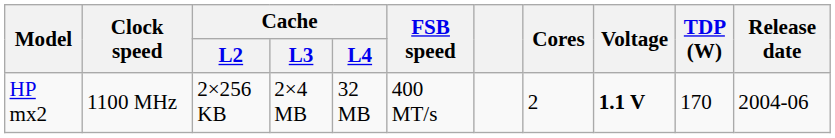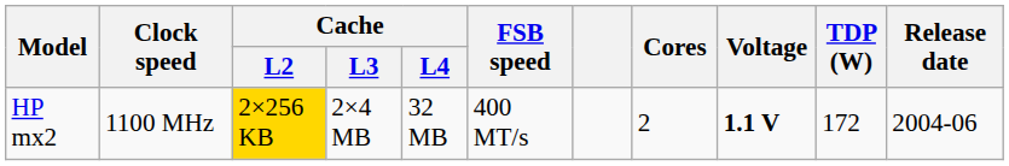HP mx2 | Cache / L2: no background -> gold background
HP mx2 | TDP (W): 170 -> 172
